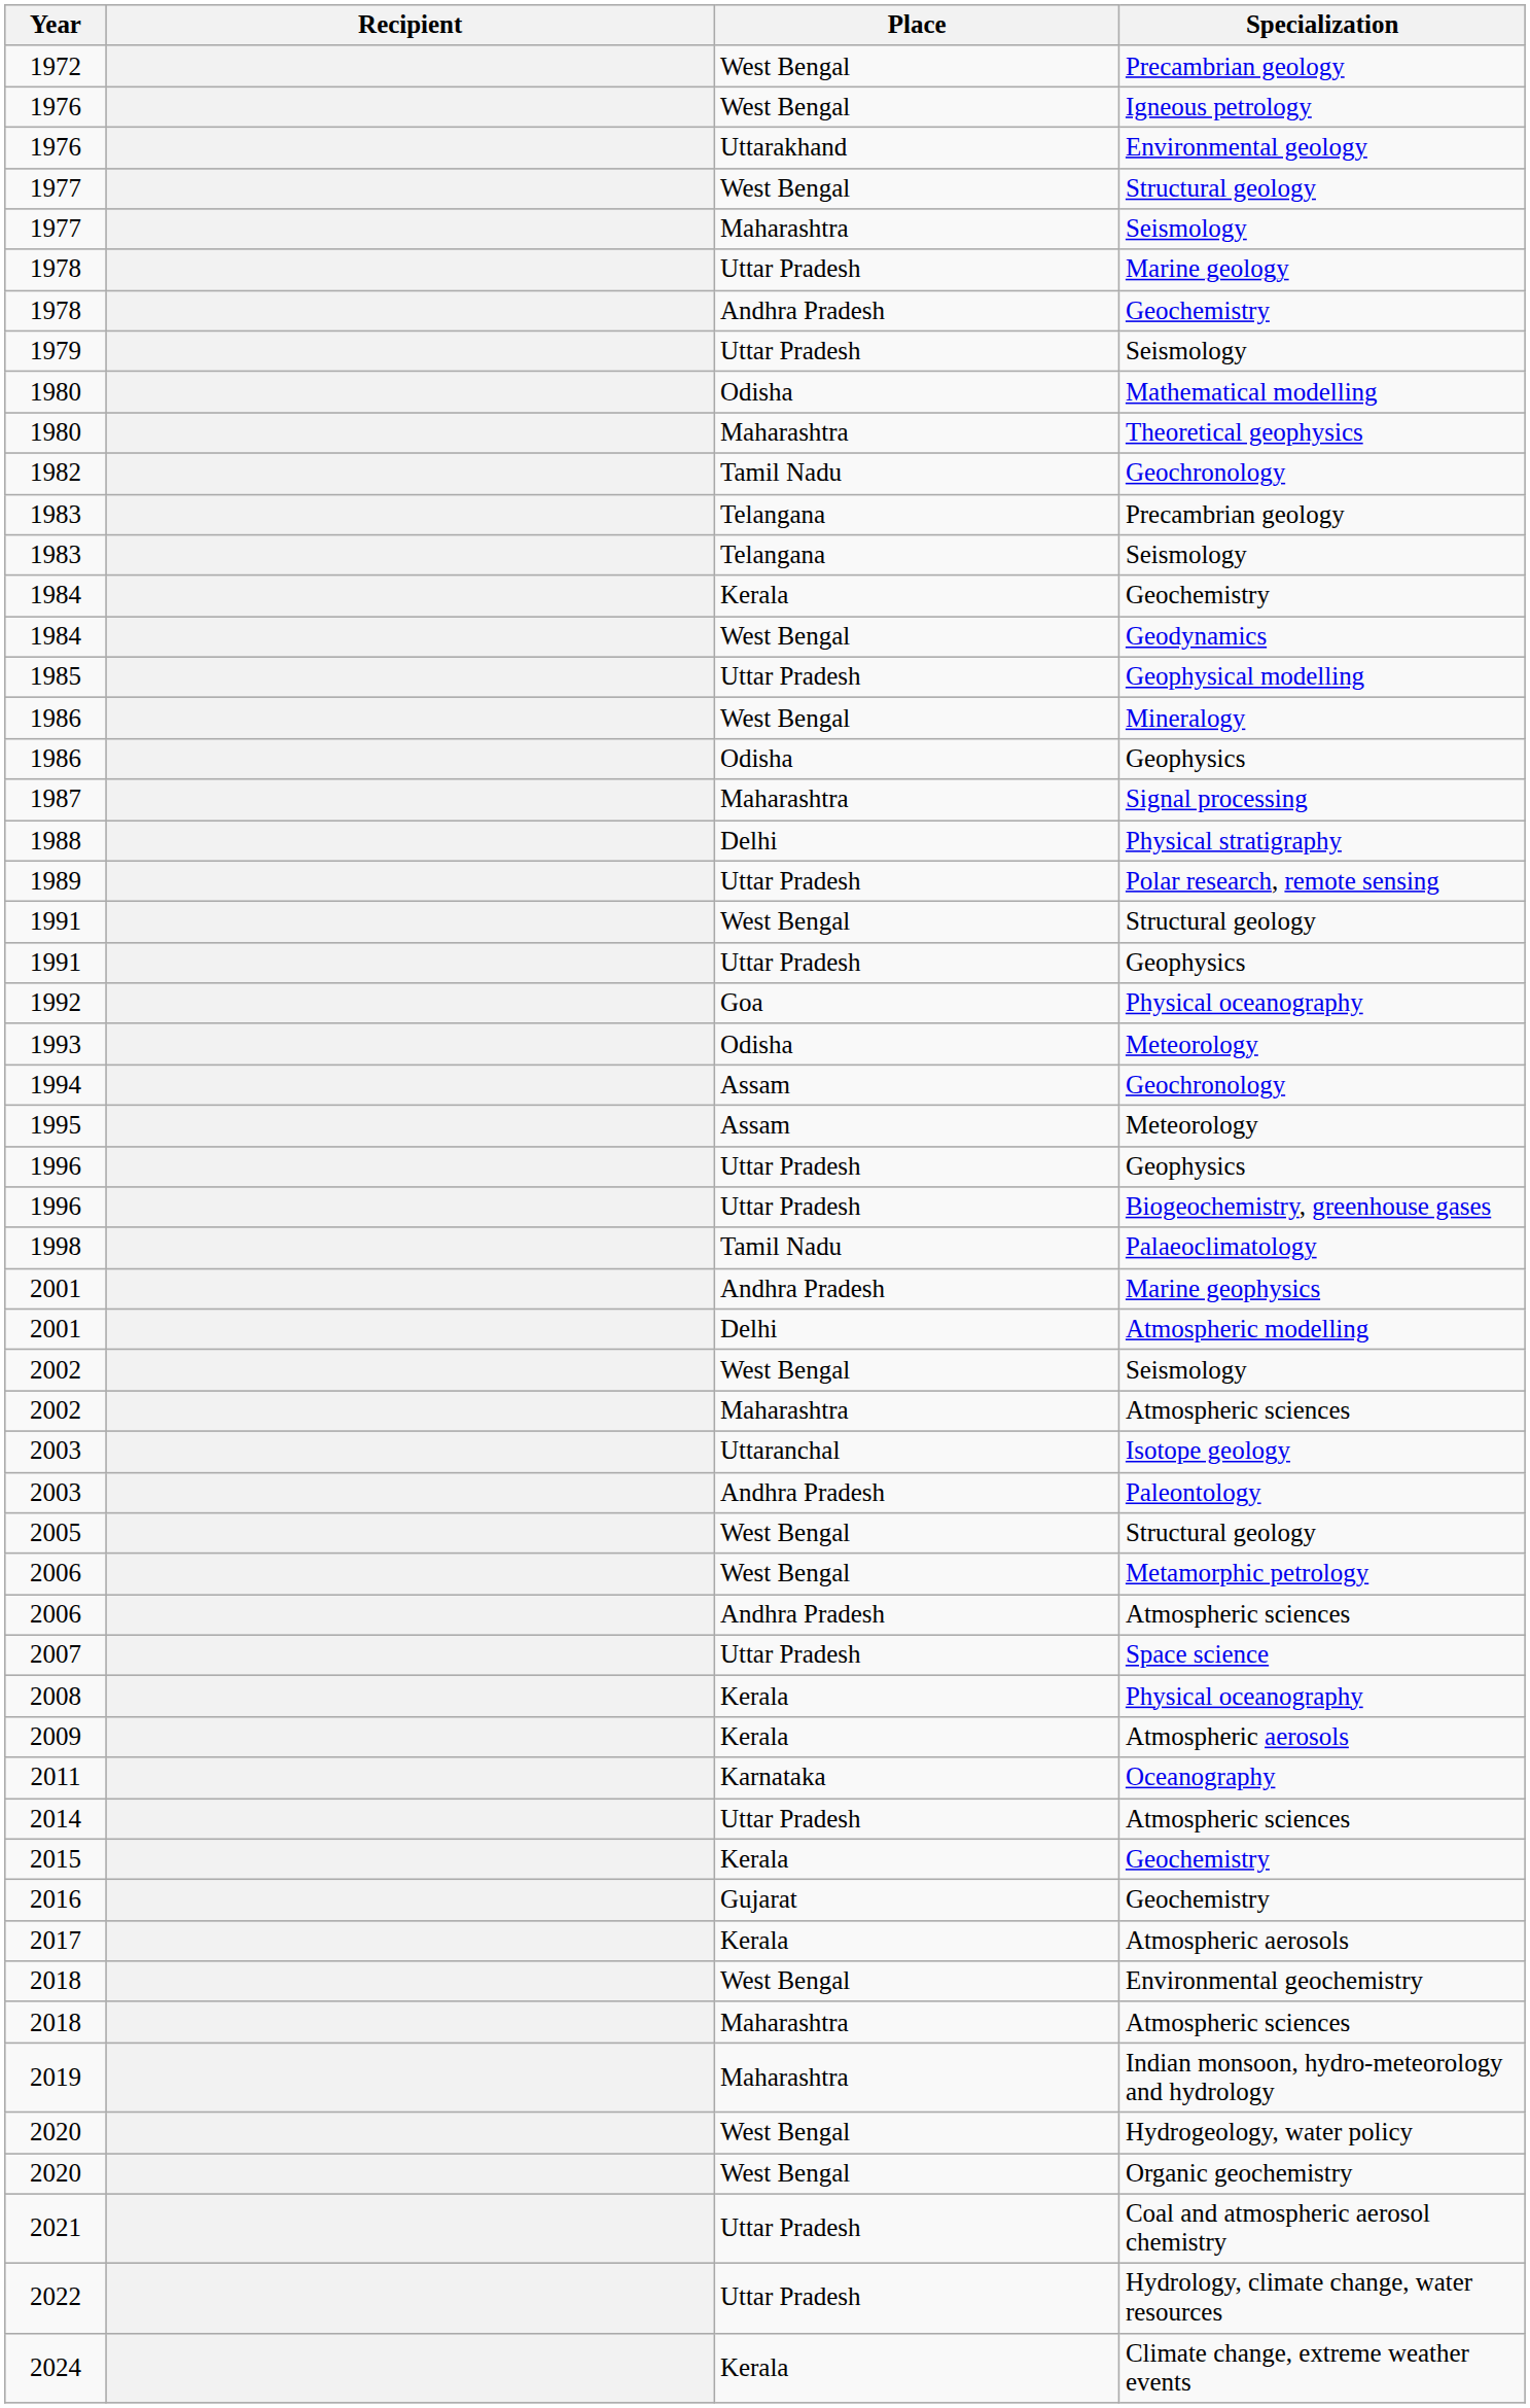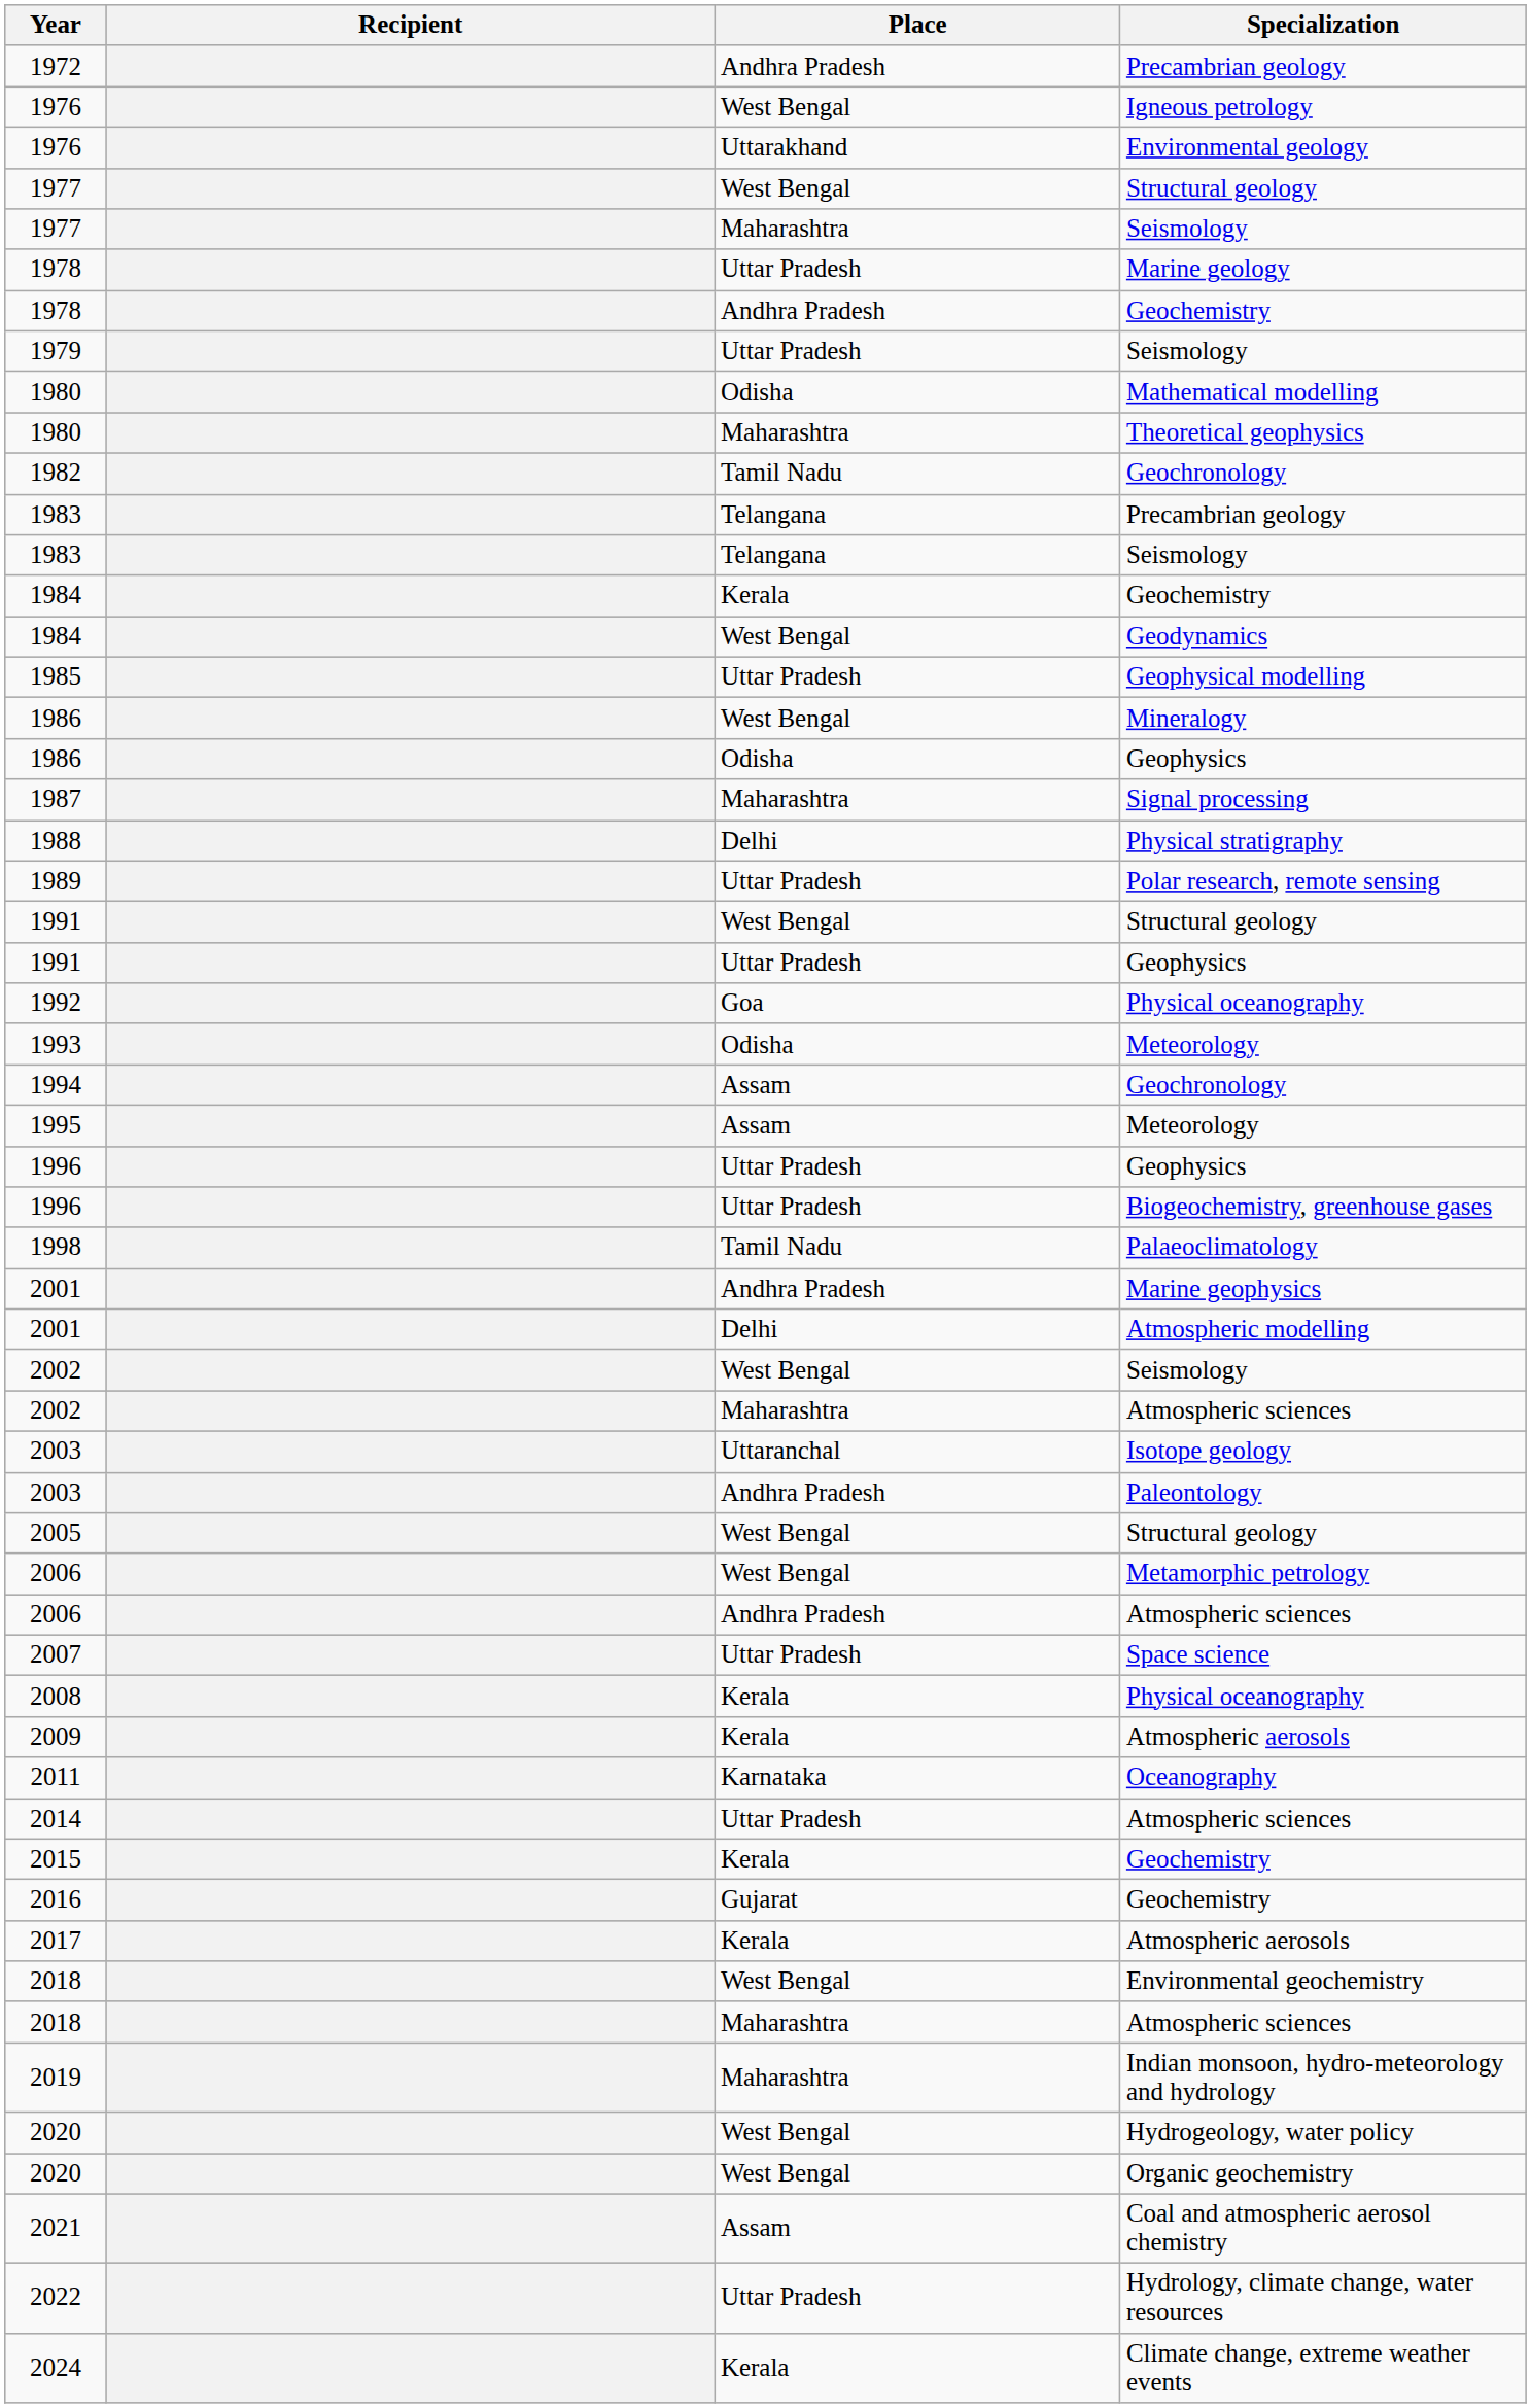1972 | Place: West Bengal -> Andhra Pradesh
2021 | Place: Uttar Pradesh -> Assam
